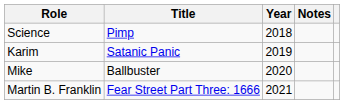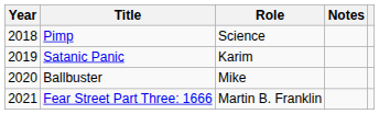columns swapped: Year <-> Role
